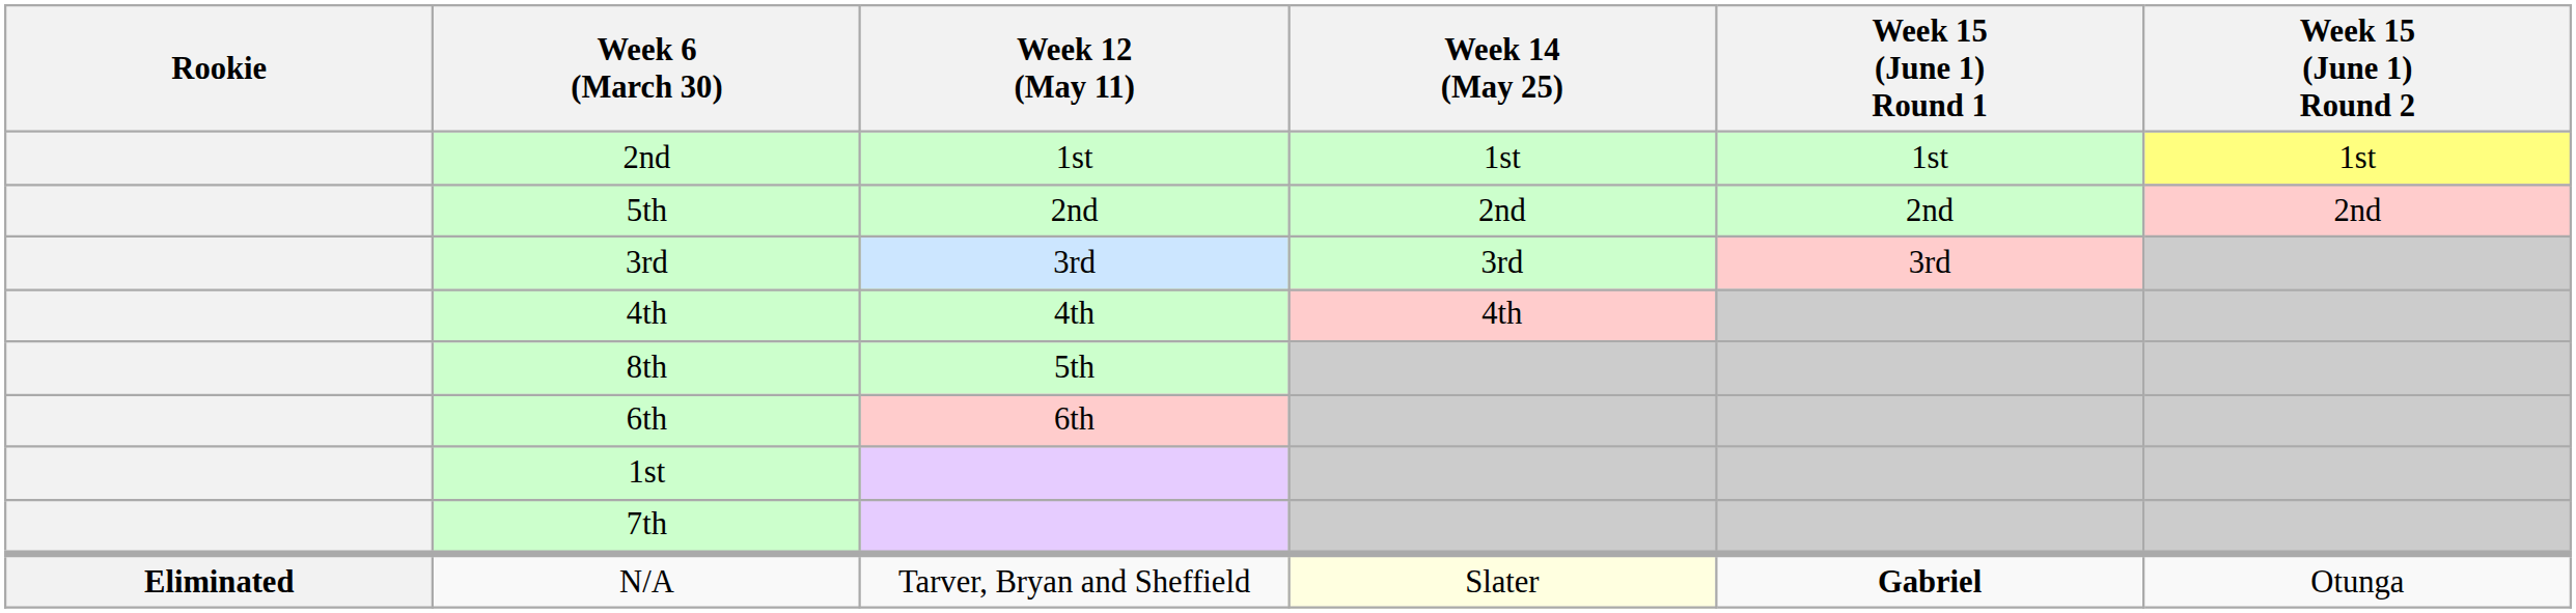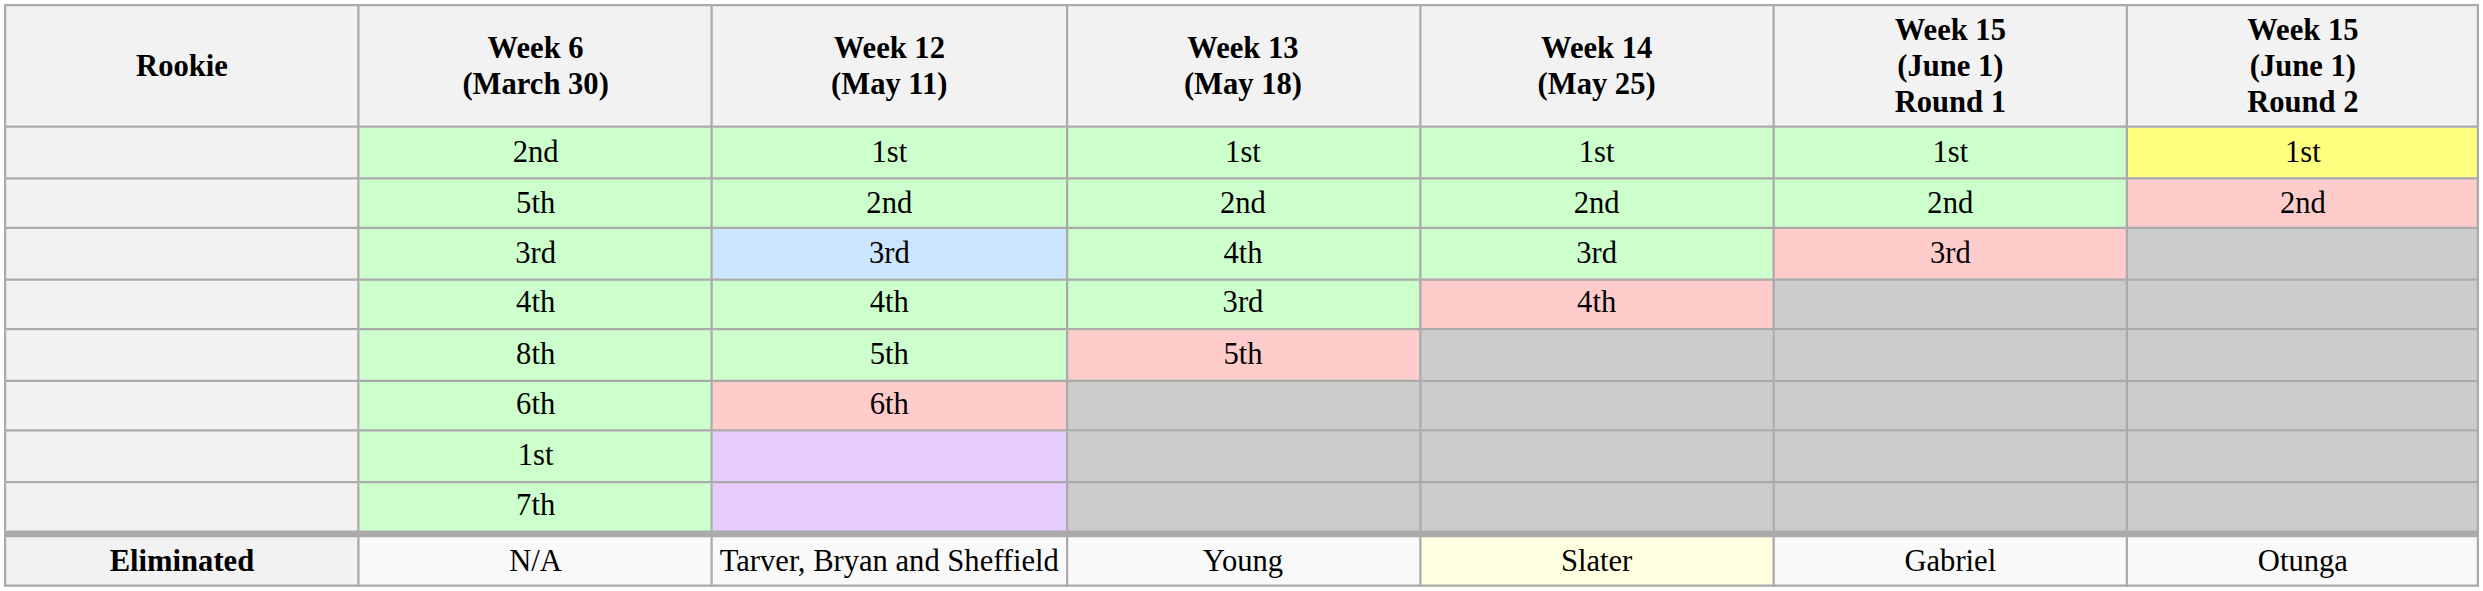+ column: Week 13 (May 18) | 1st | 2nd | 4th | 3rd | 5th | Young
N/A | Week 15 (June 1) Round 1: bold -> normal
